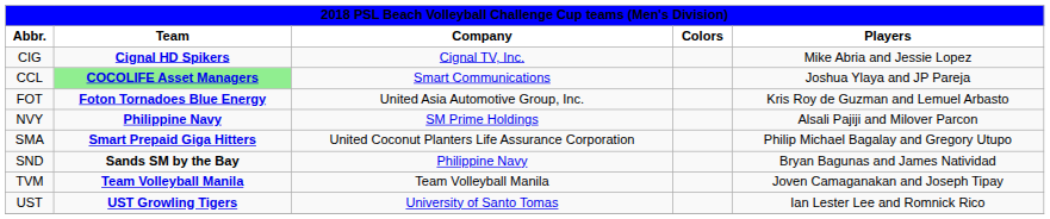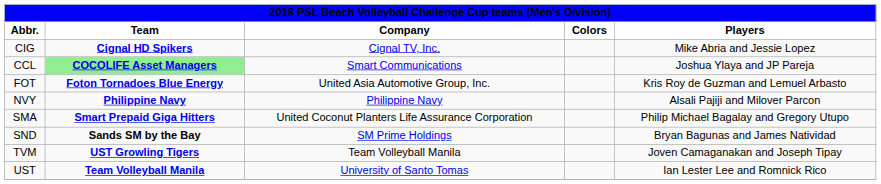NVY | Company: SM Prime Holdings -> Philippine Navy
SND | Company: Philippine Navy -> SM Prime Holdings
TVM | Team: Team Volleyball Manila -> UST Growling Tigers
UST | Team: UST Growling Tigers -> Team Volleyball Manila
